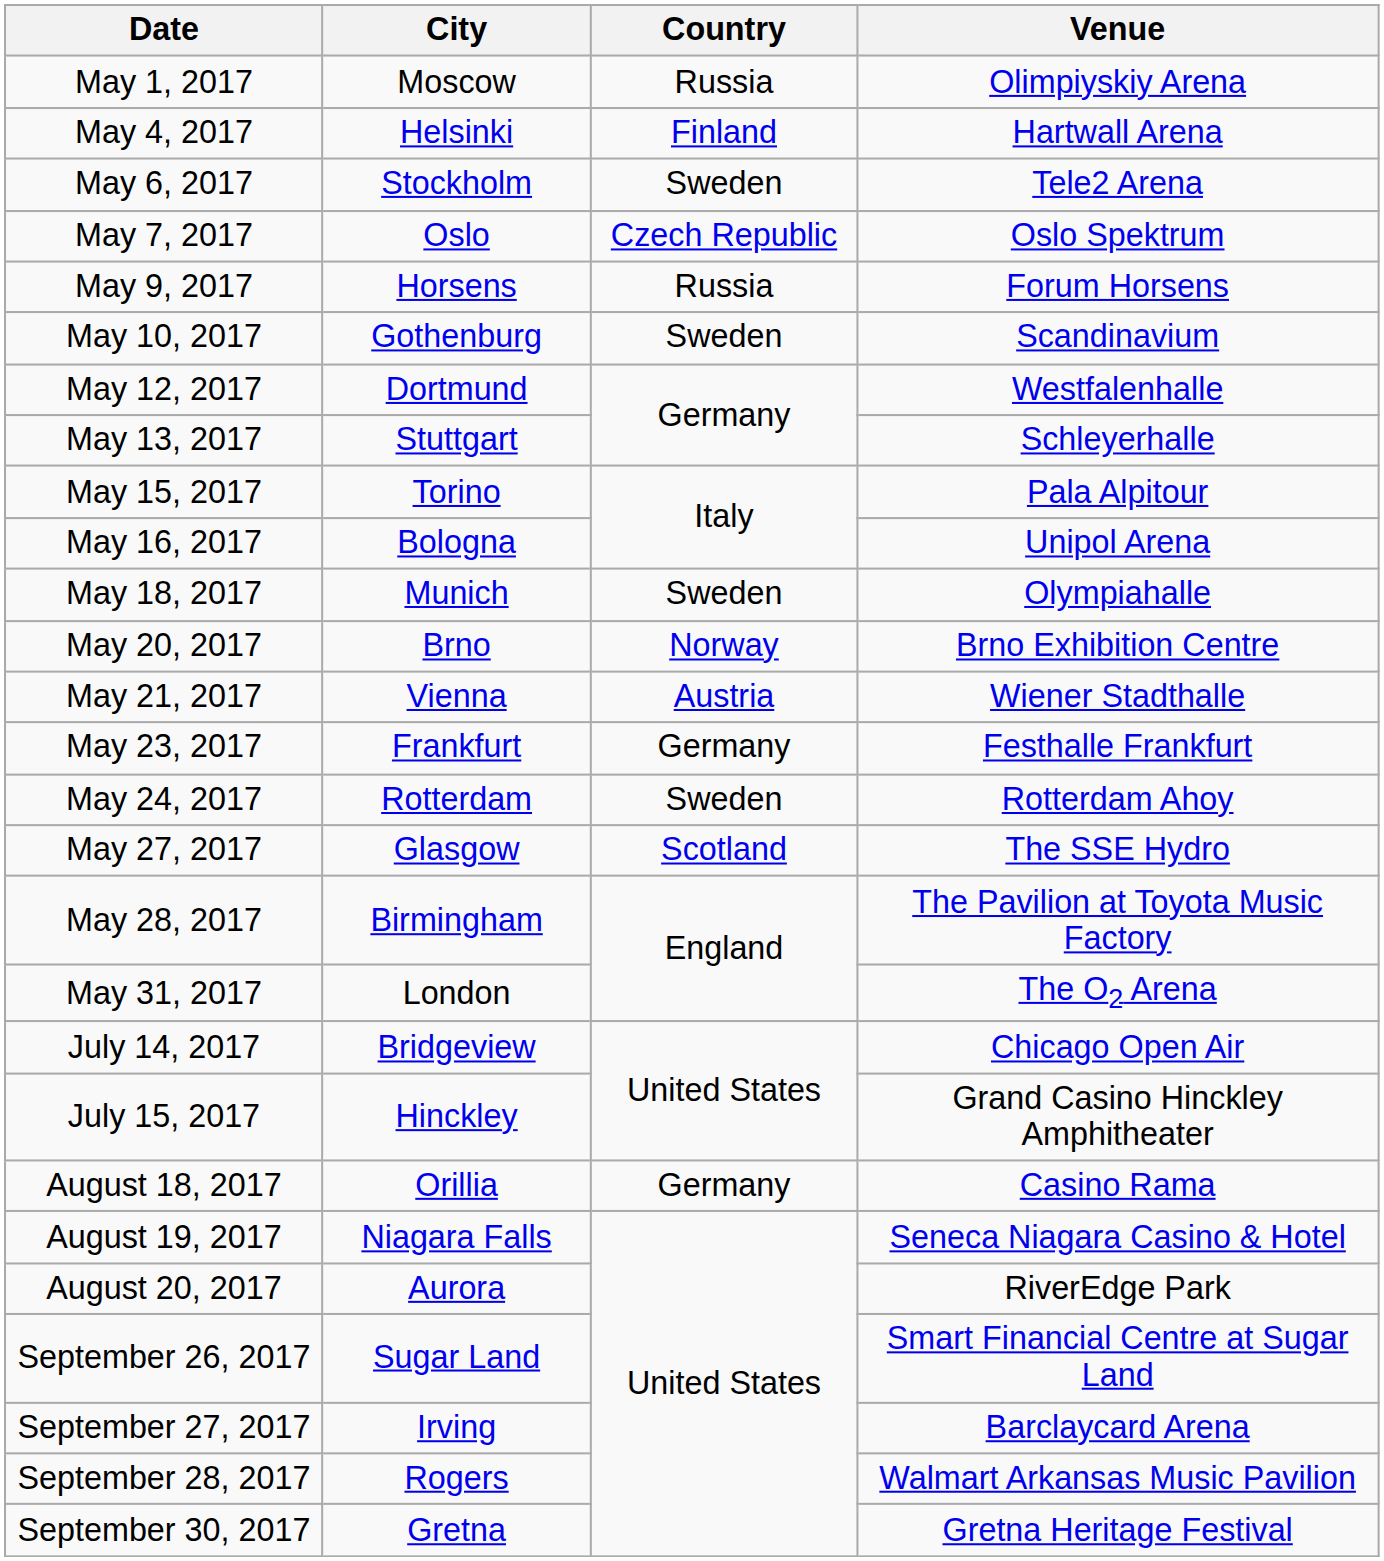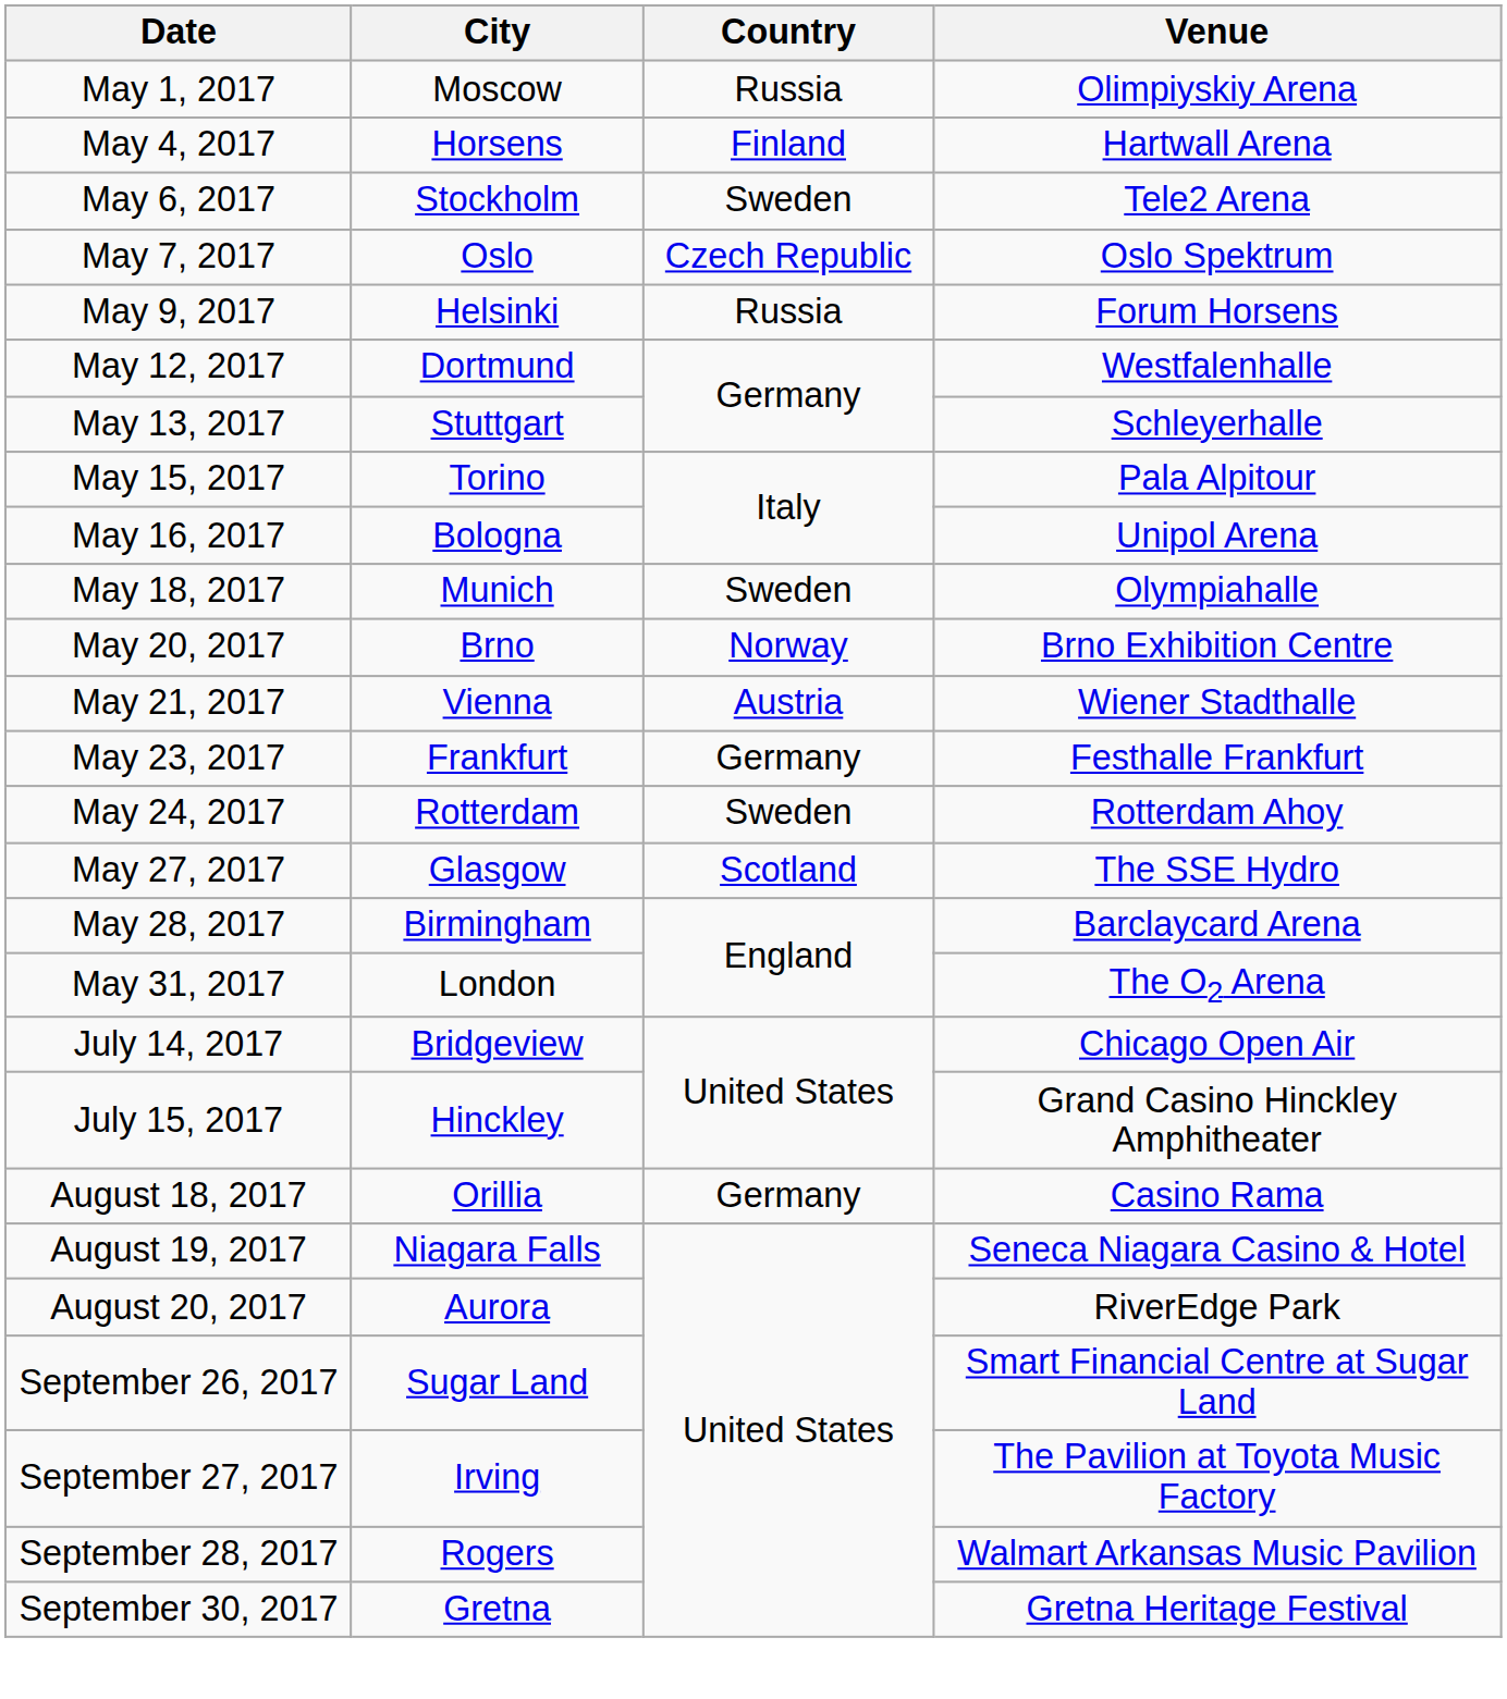May 4, 2017 | City: Helsinki -> Horsens
May 9, 2017 | City: Horsens -> Helsinki
- row: May 10, 2017 | Gothenburg | Sweden | Scandinavium
May 28, 2017 | Venue: The Pavilion at Toyota Music Factory -> Barclaycard Arena
September 27, 2017 | Venue: Barclaycard Arena -> The Pavilion at Toyota Music Factory
